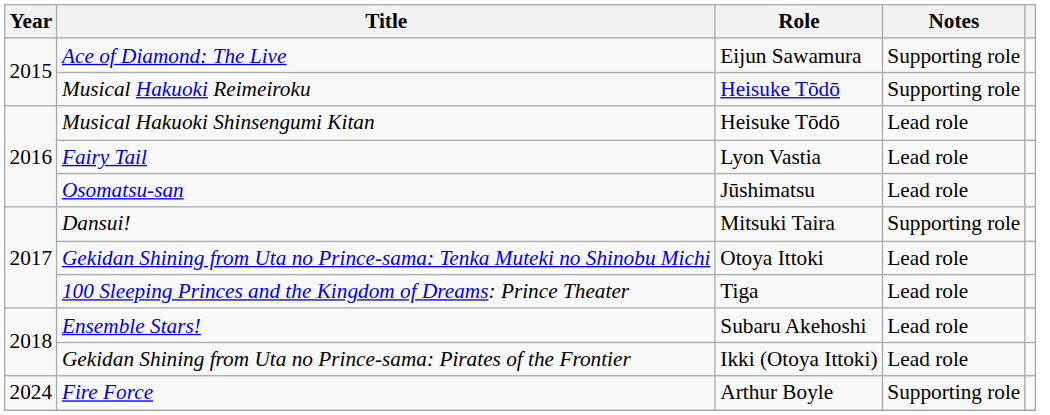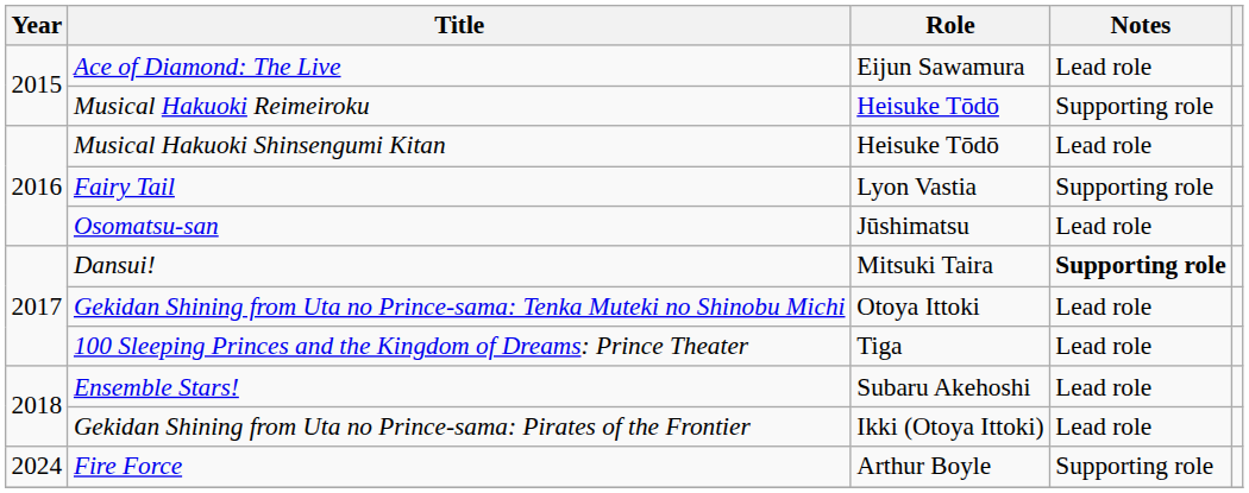Ace of Diamond: The Live | Notes: Supporting role -> Lead role
Fairy Tail | Notes: Lead role -> Supporting role
Dansui! | Notes: normal -> bold
